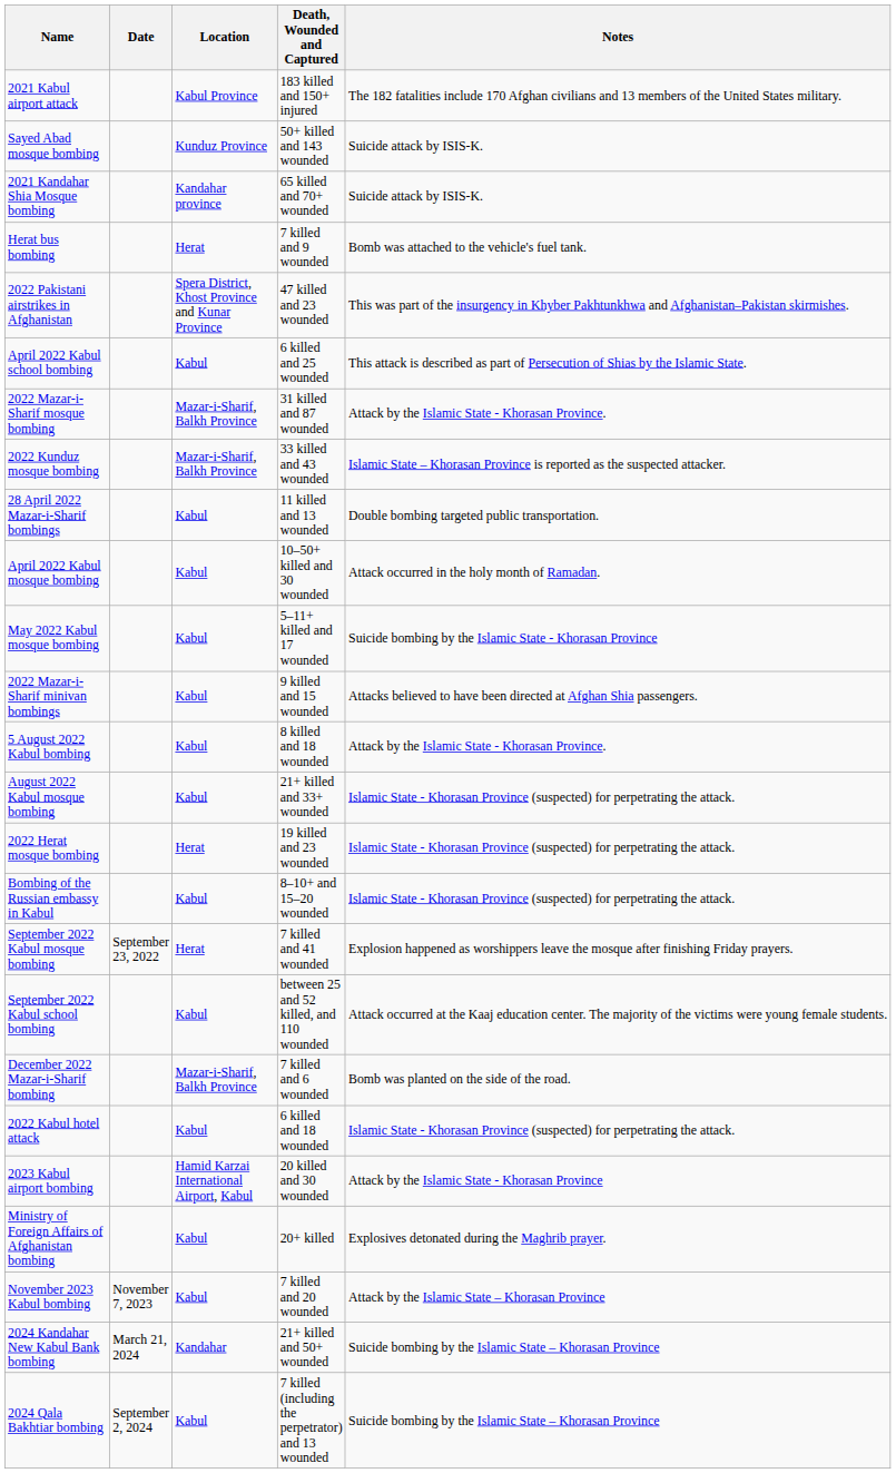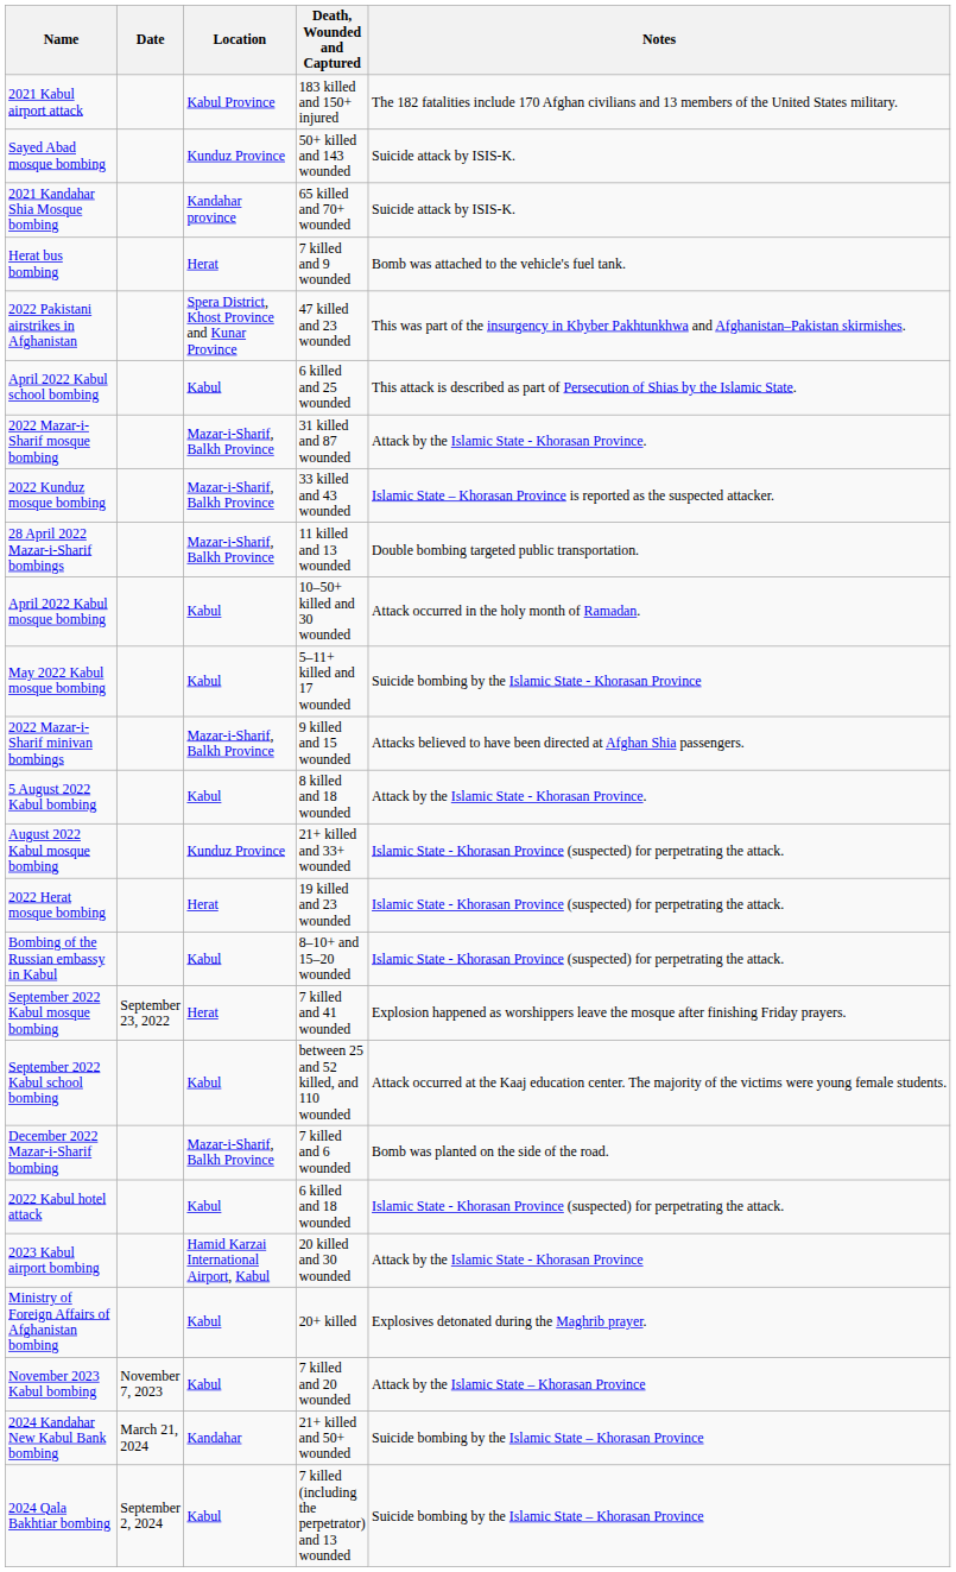28 April 2022 Mazar-i-Sharif bombings | Location: Kabul -> Mazar-i-Sharif, Balkh Province
2022 Mazar-i-Sharif minivan bombings | Location: Kabul -> Mazar-i-Sharif, Balkh Province
August 2022 Kabul mosque bombing | Location: Kabul -> Kunduz Province
